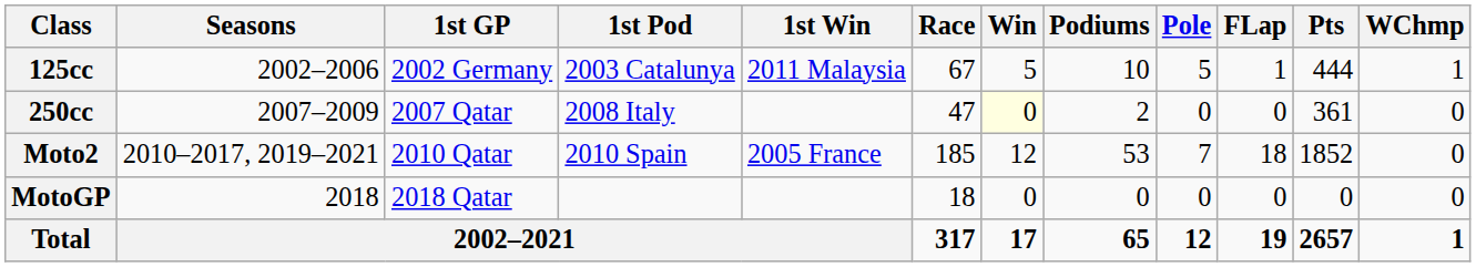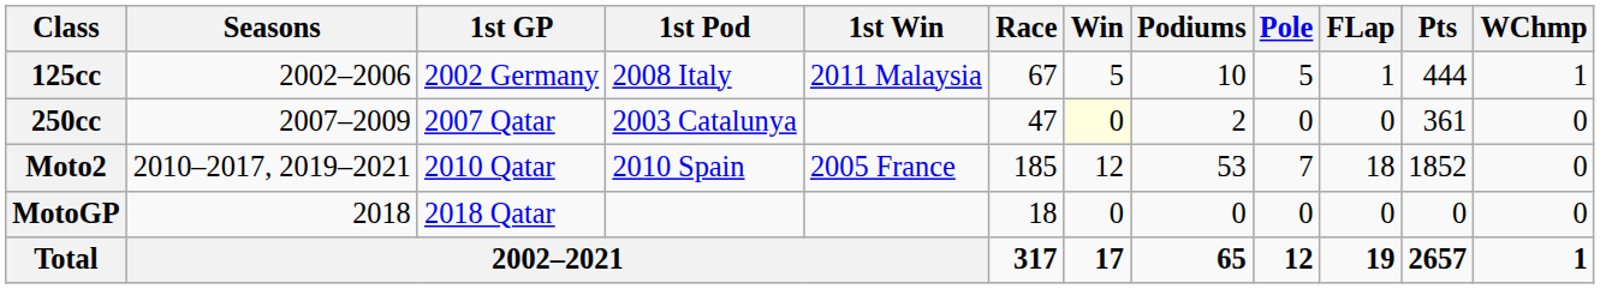125cc | 1st Pod: 2003 Catalunya -> 2008 Italy
250cc | 1st Pod: 2008 Italy -> 2003 Catalunya
